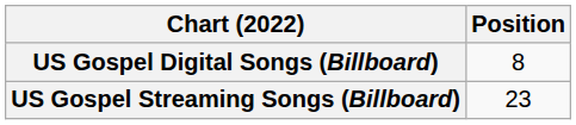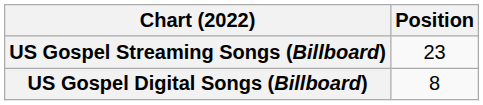rows swapped: US Gospel Digital Songs (Billboard) <-> US Gospel Streaming Songs (Billboard)
